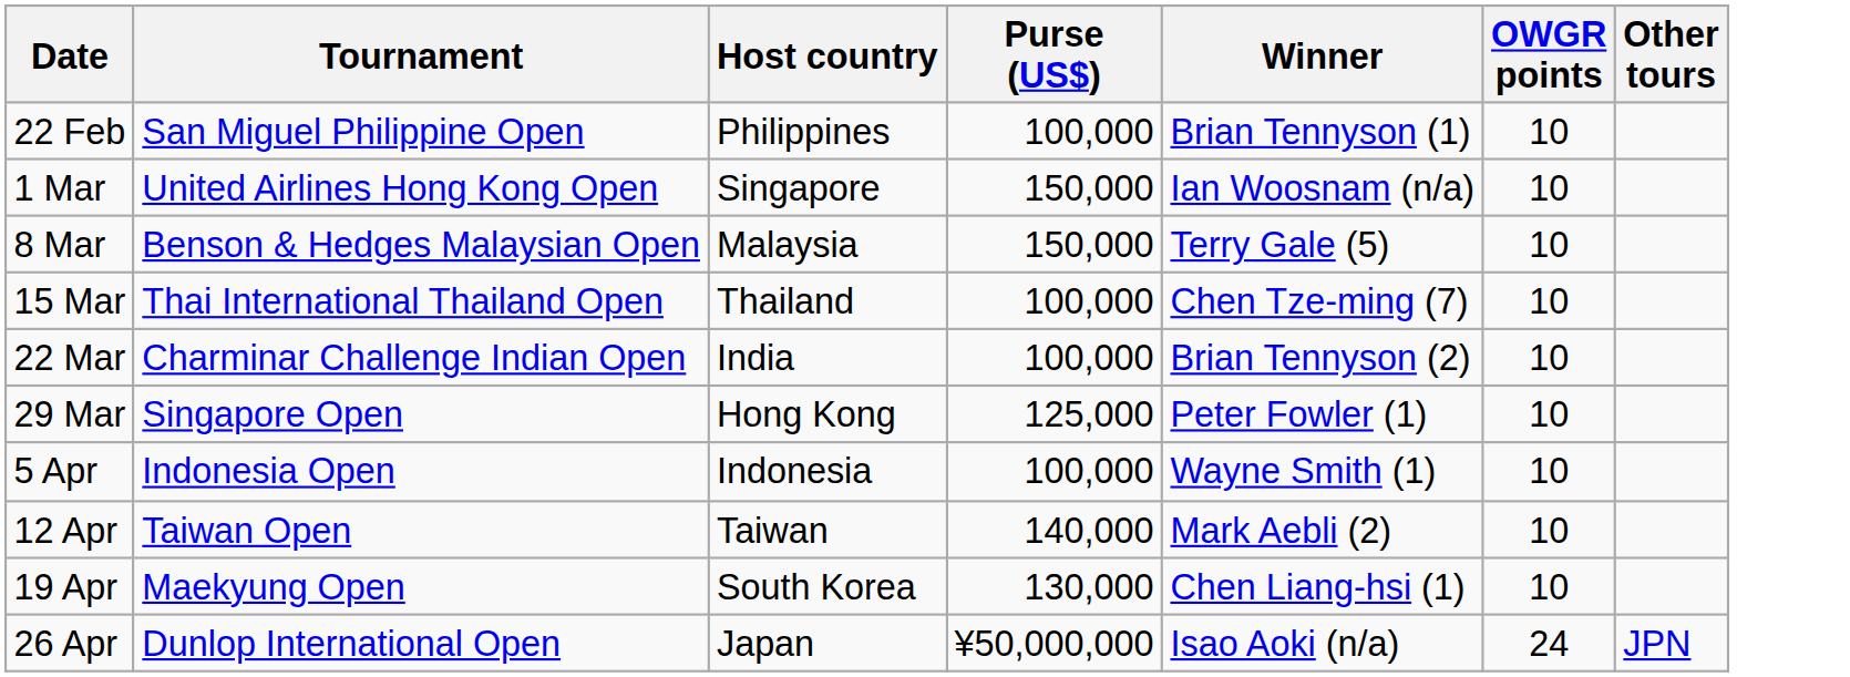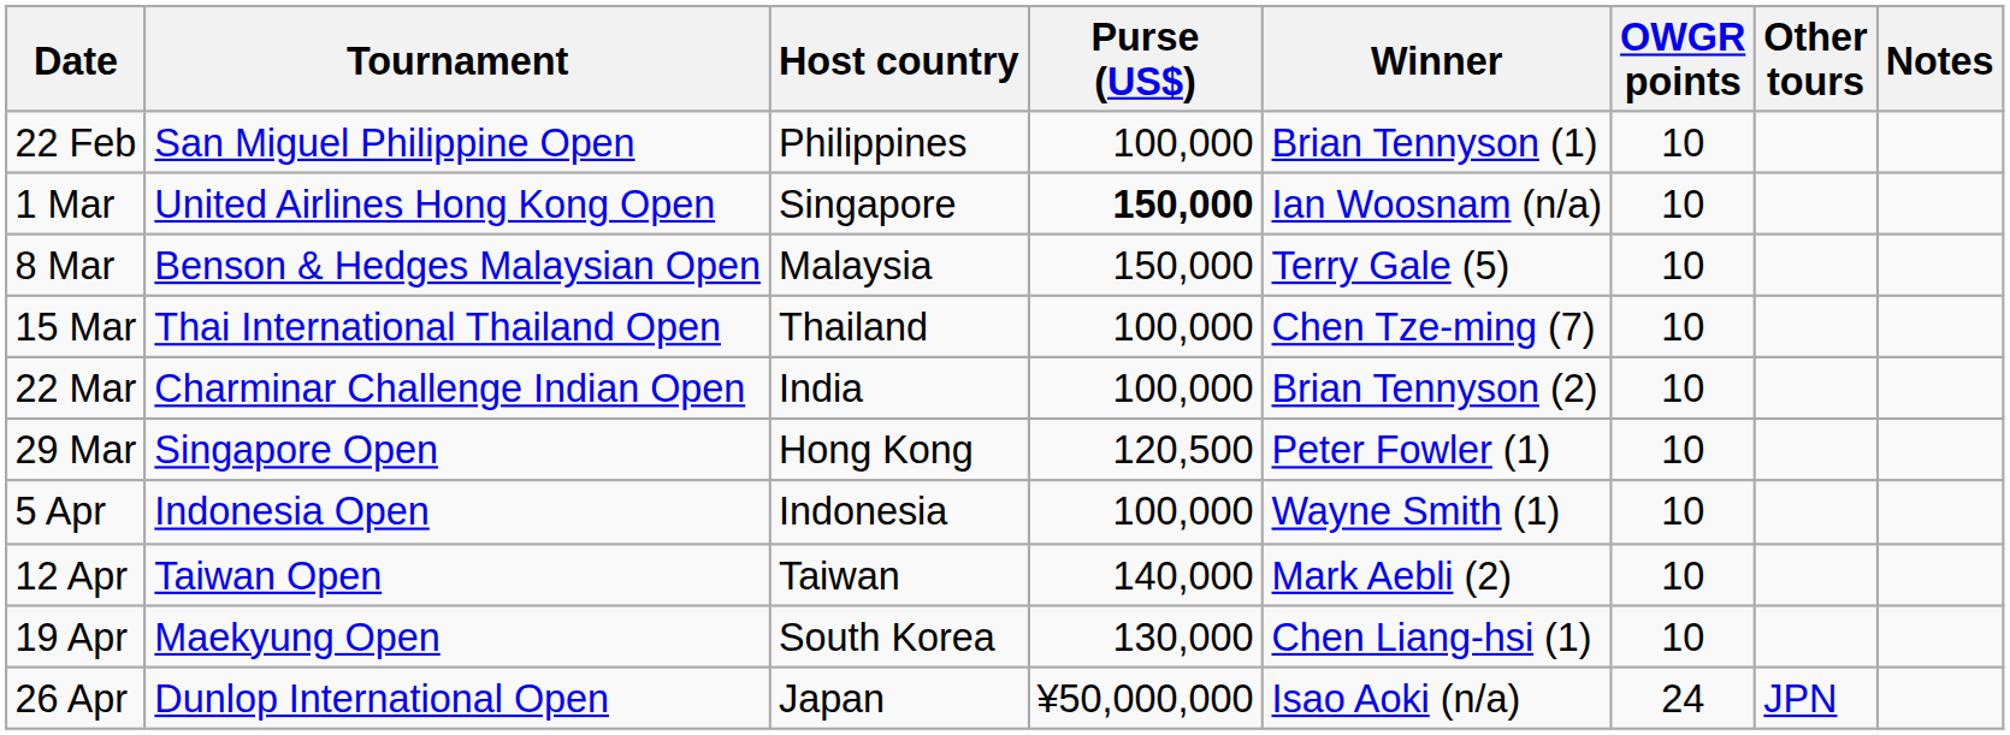+ column: Notes
1 Mar | Purse (US$): normal -> bold
29 Mar | Purse (US$): 125,000 -> 120,500
